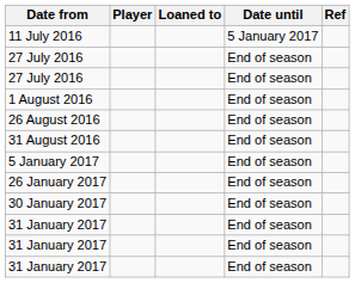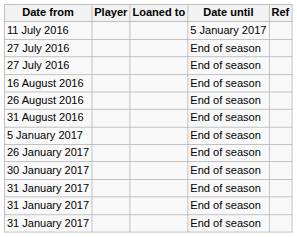- row: 1 August 2016 | End of season
+ row: 16 August 2016 | End of season
